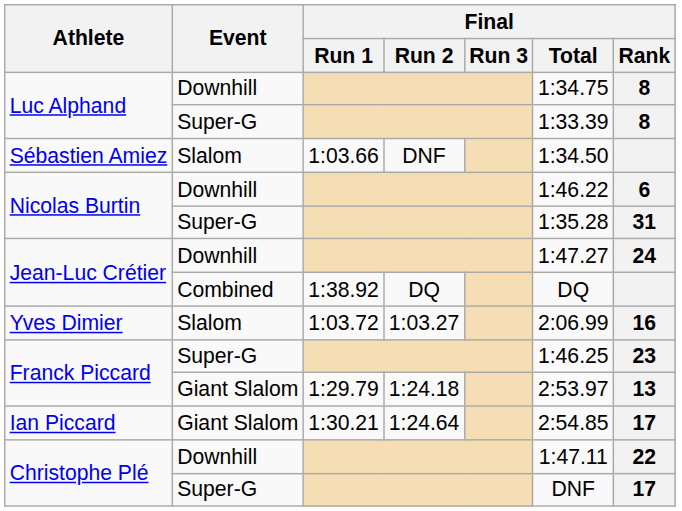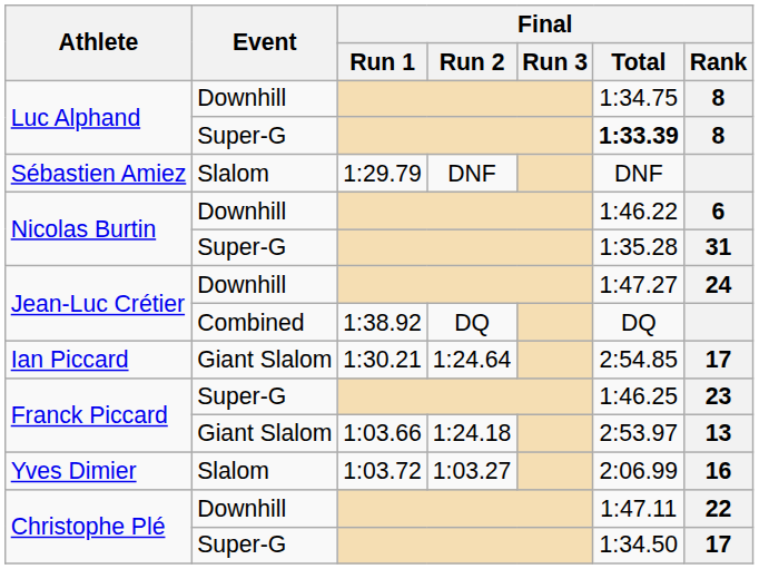Luc Alphand / Super-G | Final / Total: normal -> bold
Sébastien Amiez | Final / Run 1: 1:03.66 -> 1:29.79
Sébastien Amiez | Final / Total: 1:34.50 -> DNF
rows swapped: Yves Dimier <-> Ian Piccard
Franck Piccard / Giant Slalom | Final / Run 1: 1:29.79 -> 1:03.66
Christophe Plé / Super-G | Final / Total: DNF -> 1:34.50
